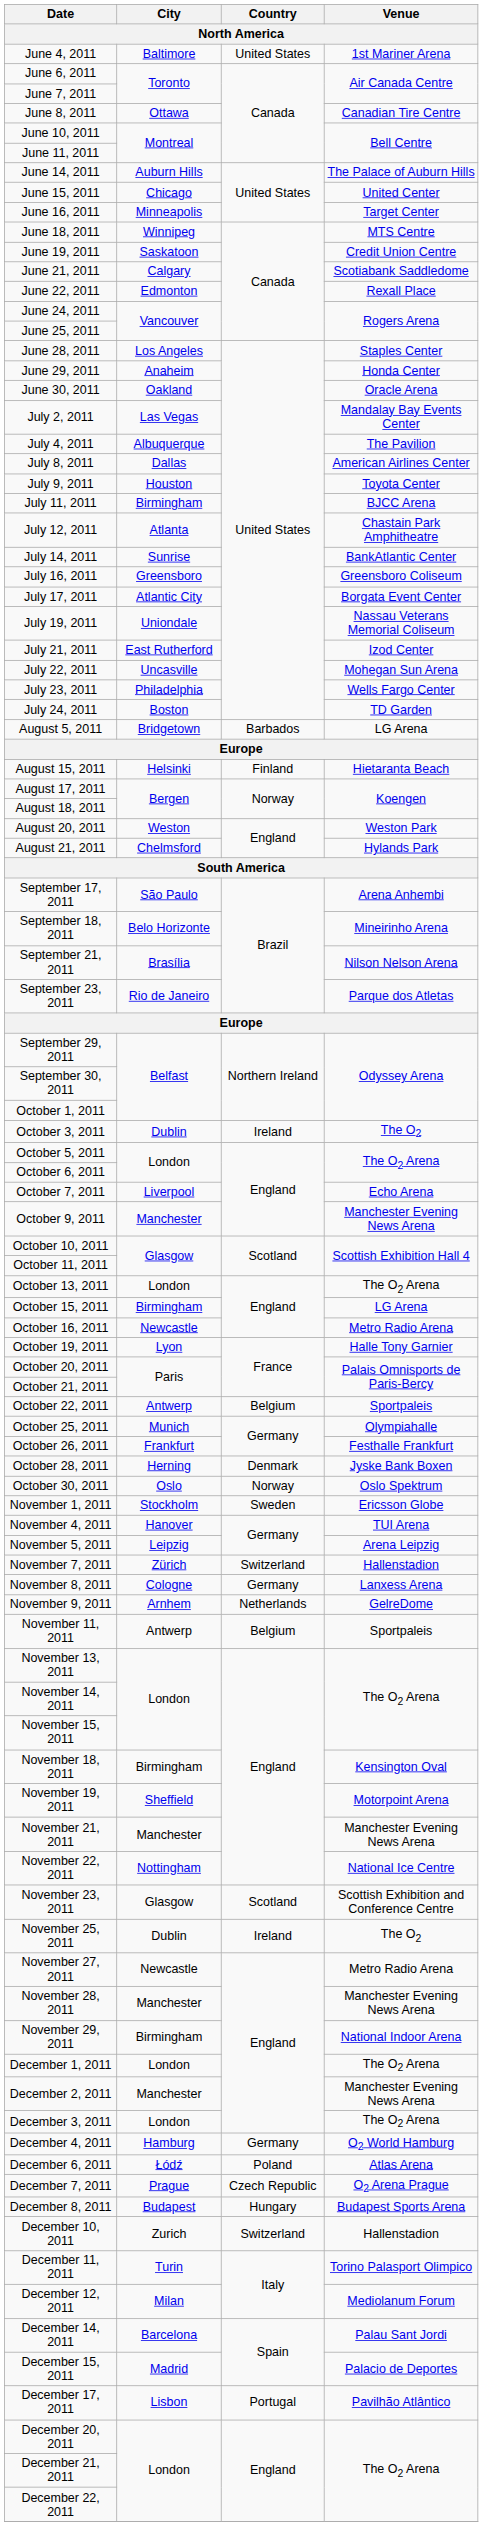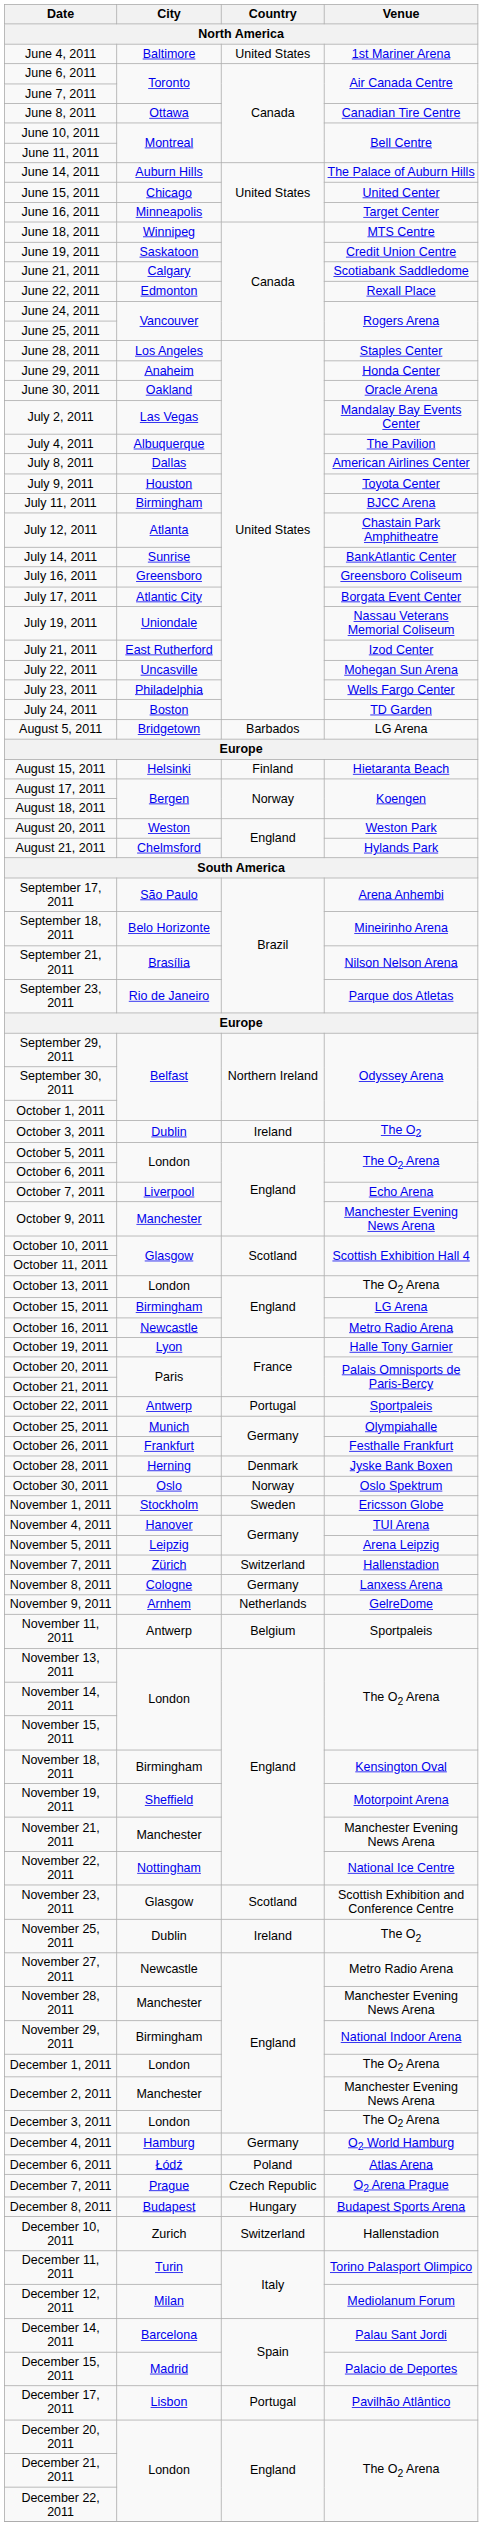October 22, 2011 | Country: Belgium -> Portugal
